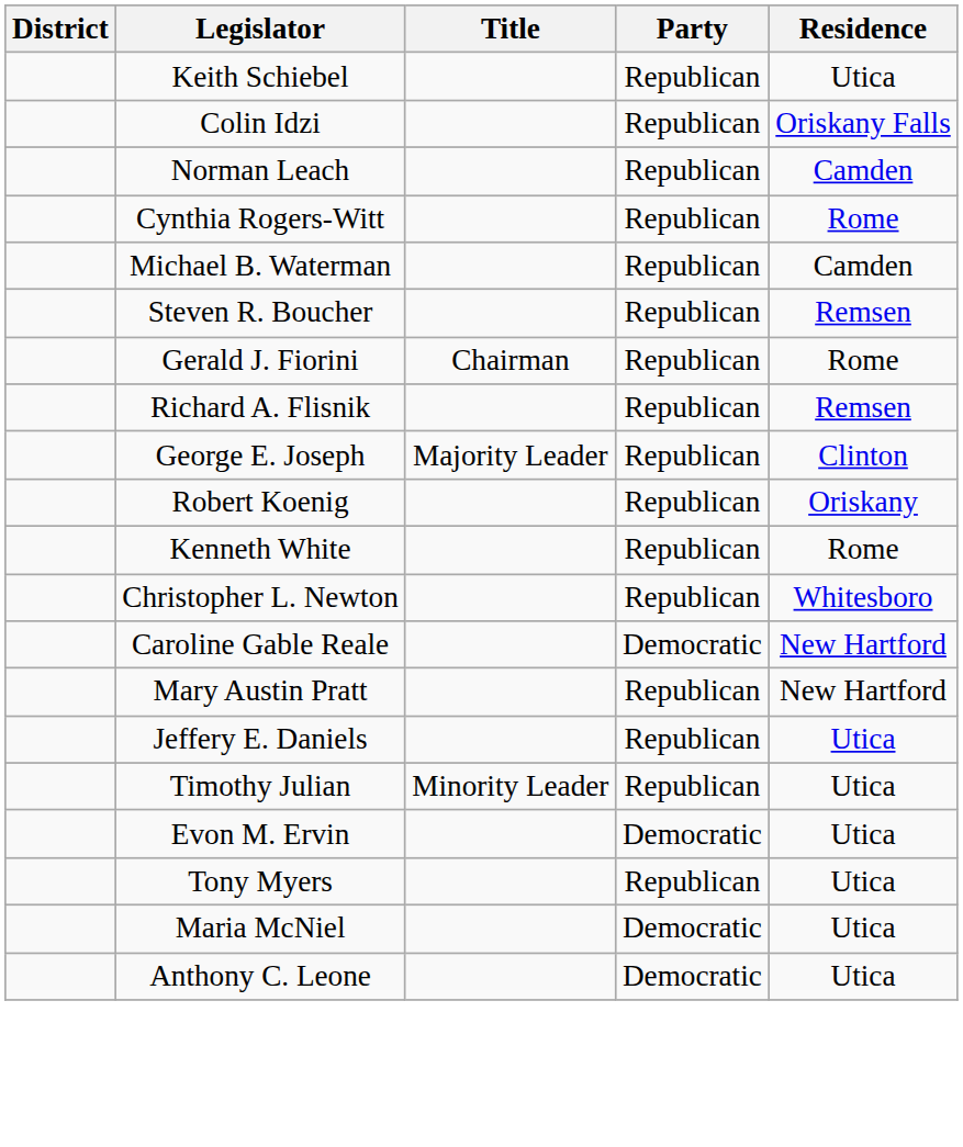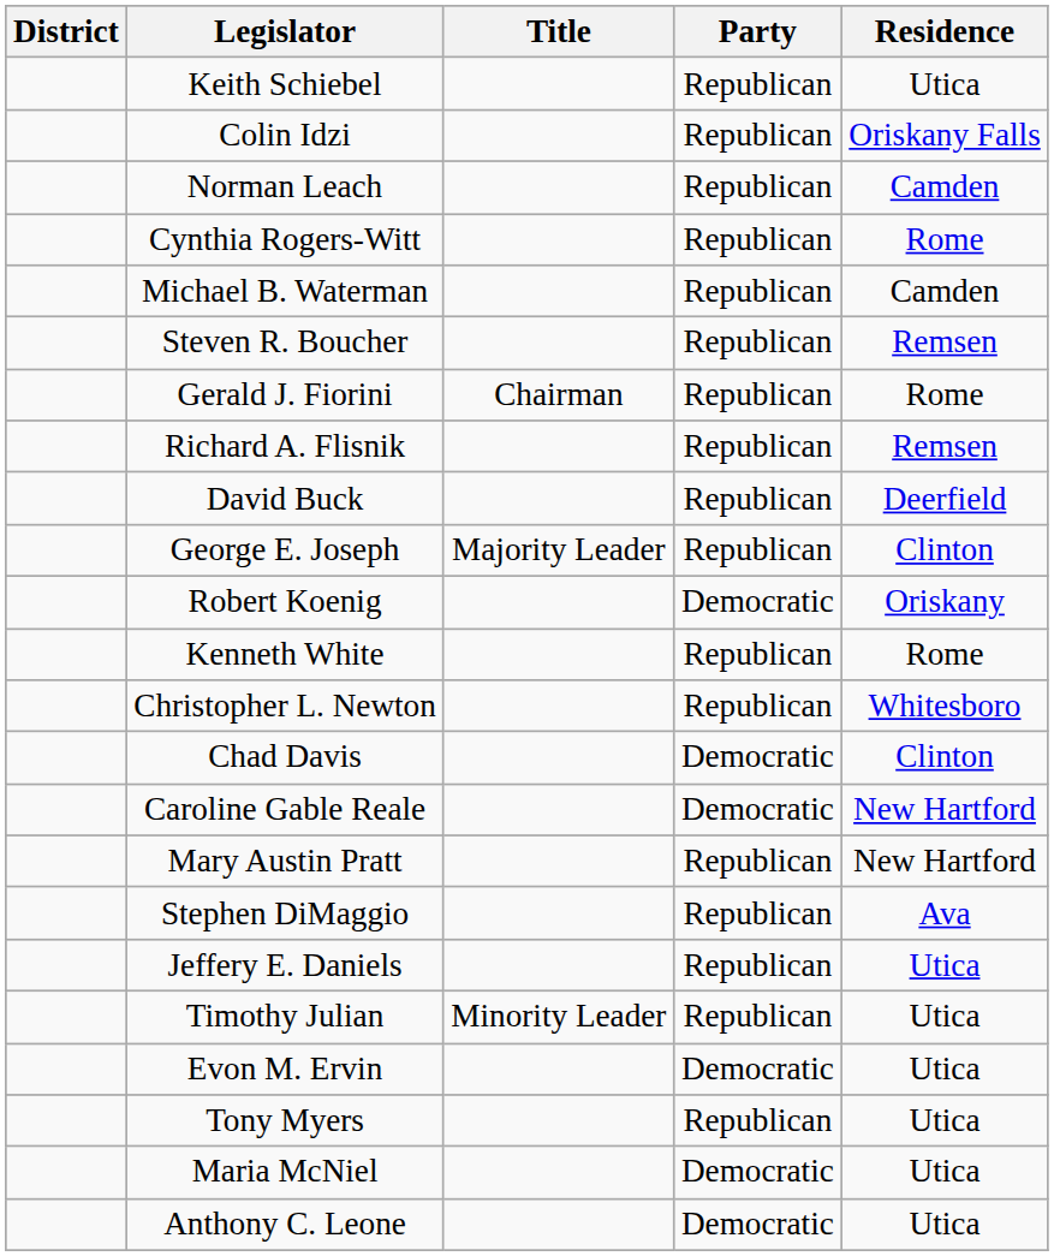+ row: David Buck | Republican | Deerfield
Robert Koenig | Party: Republican -> Democratic
+ row: Chad Davis | Democratic | Clinton
+ row: Stephen DiMaggio | Republican | Ava
